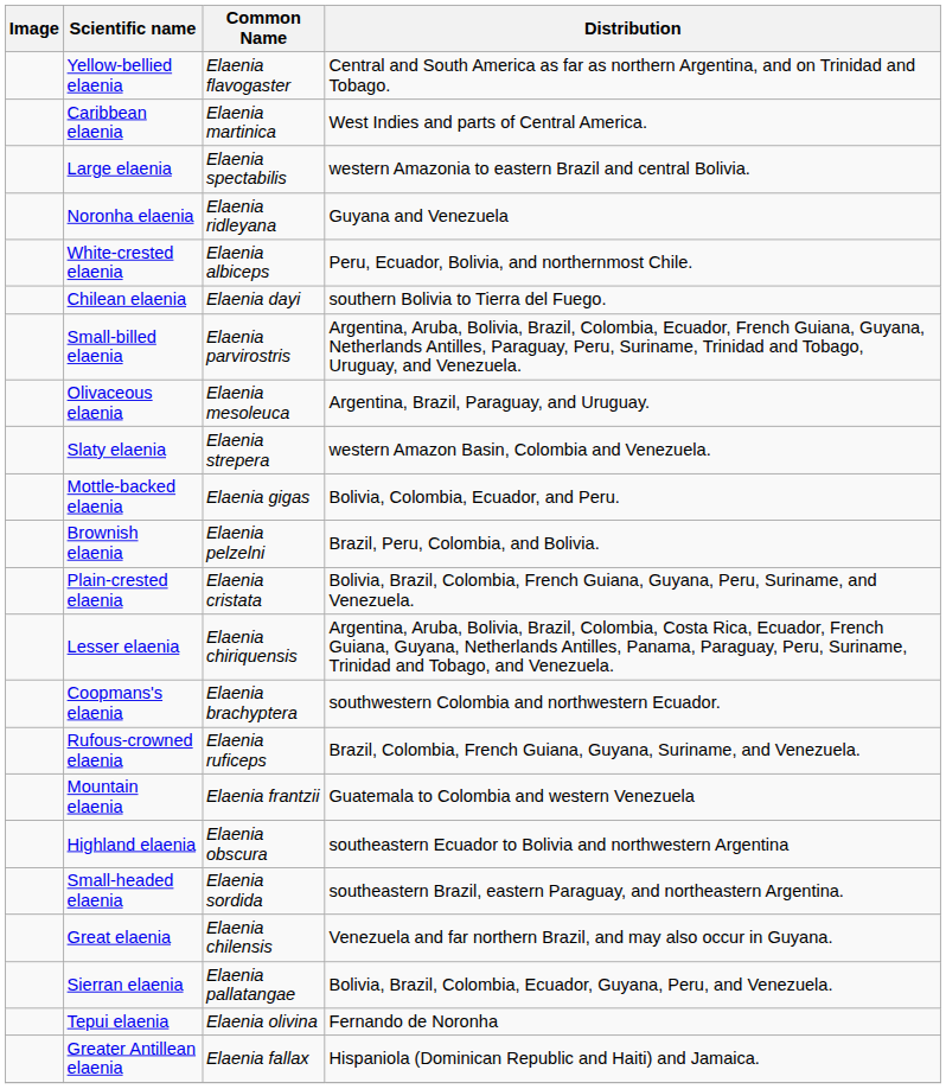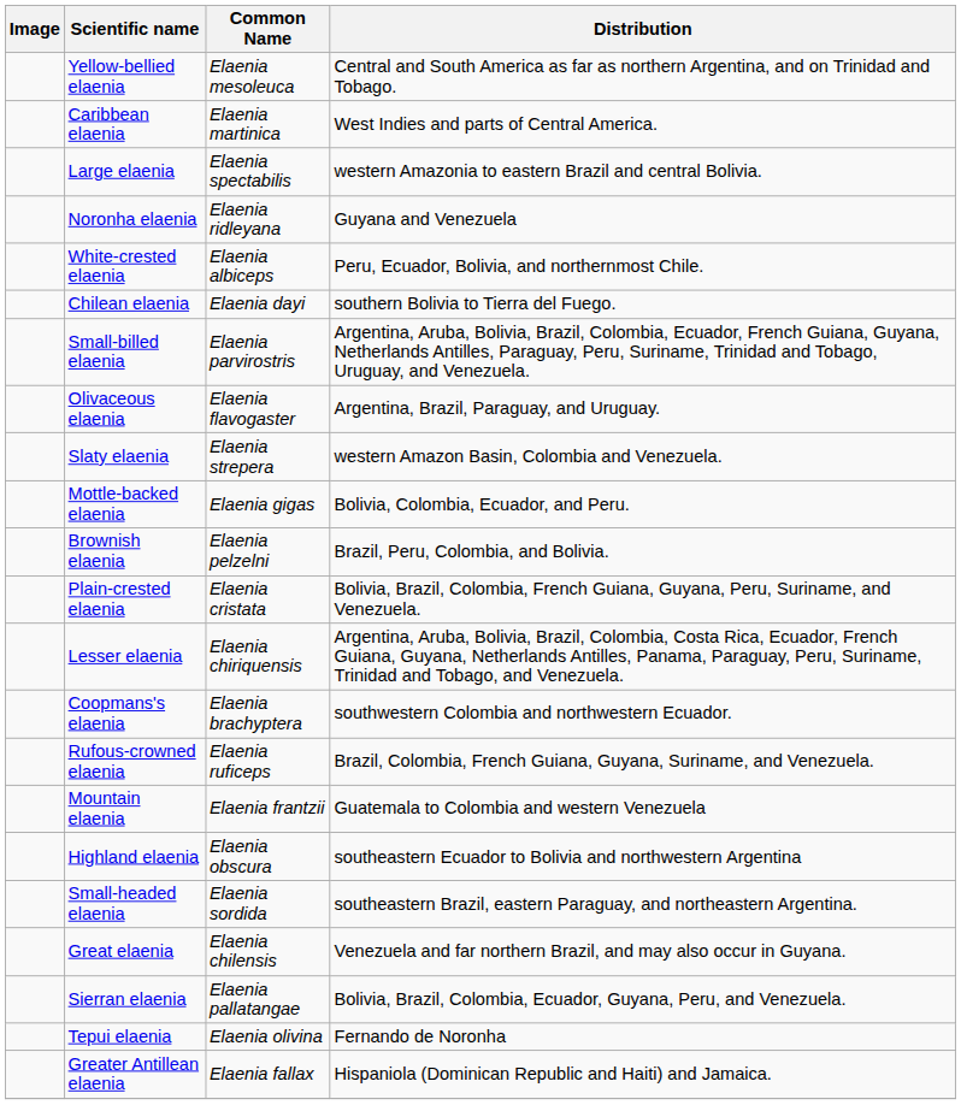Yellow-bellied elaenia | Common Name: Elaenia flavogaster -> Elaenia mesoleuca
Olivaceous elaenia | Common Name: Elaenia mesoleuca -> Elaenia flavogaster
